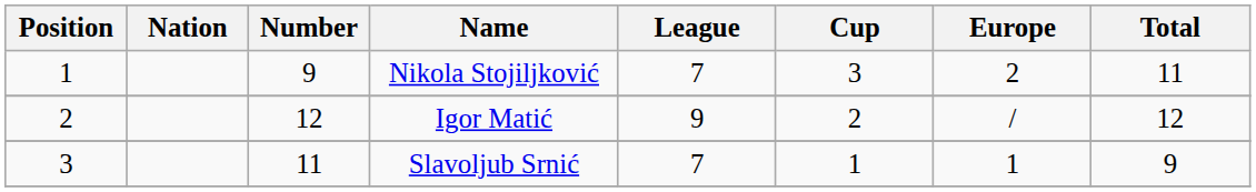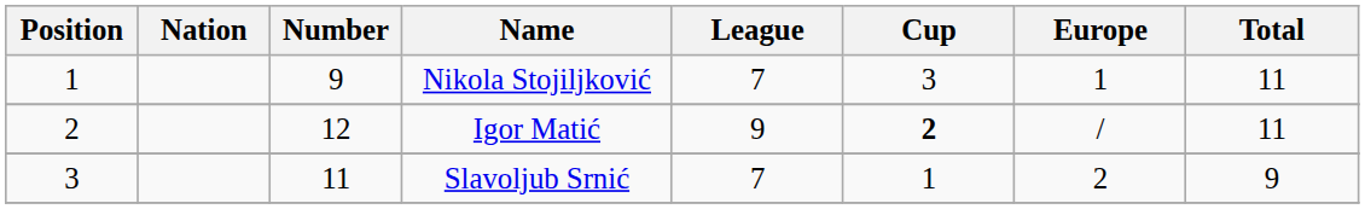Nikola Stojiljković | Europe: 2 -> 1
Igor Matić | Cup: normal -> bold
Igor Matić | Total: 12 -> 11
Slavoljub Srnić | Europe: 1 -> 2
